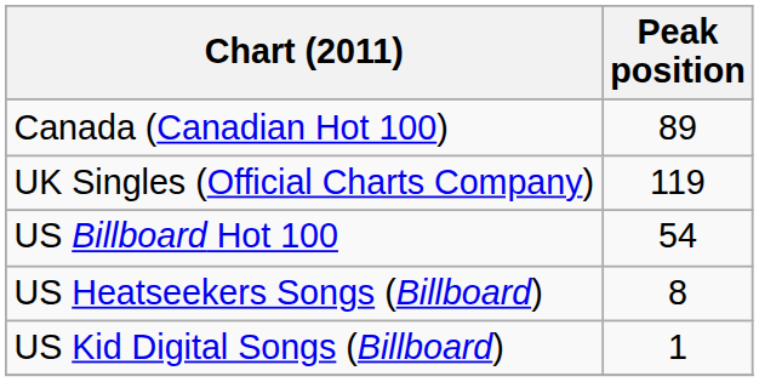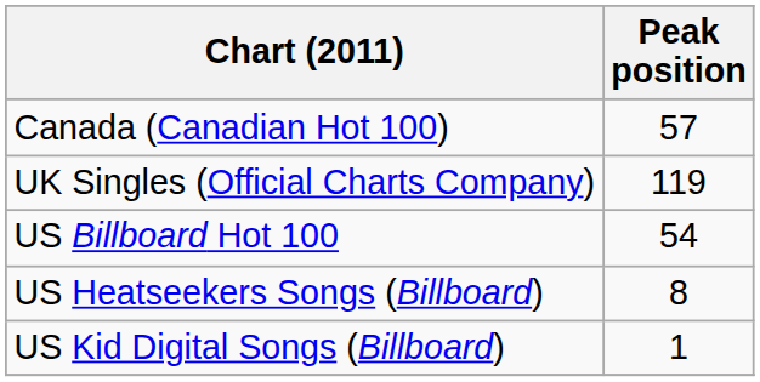Canada (Canadian Hot 100) | Peak position: 89 -> 57
